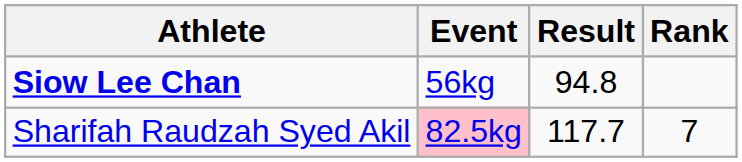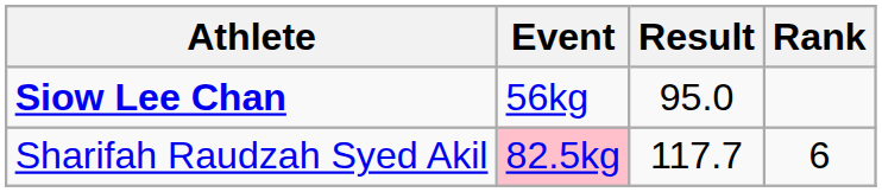Siow Lee Chan | Result: 94.8 -> 95.0
Sharifah Raudzah Syed Akil | Rank: 7 -> 6
